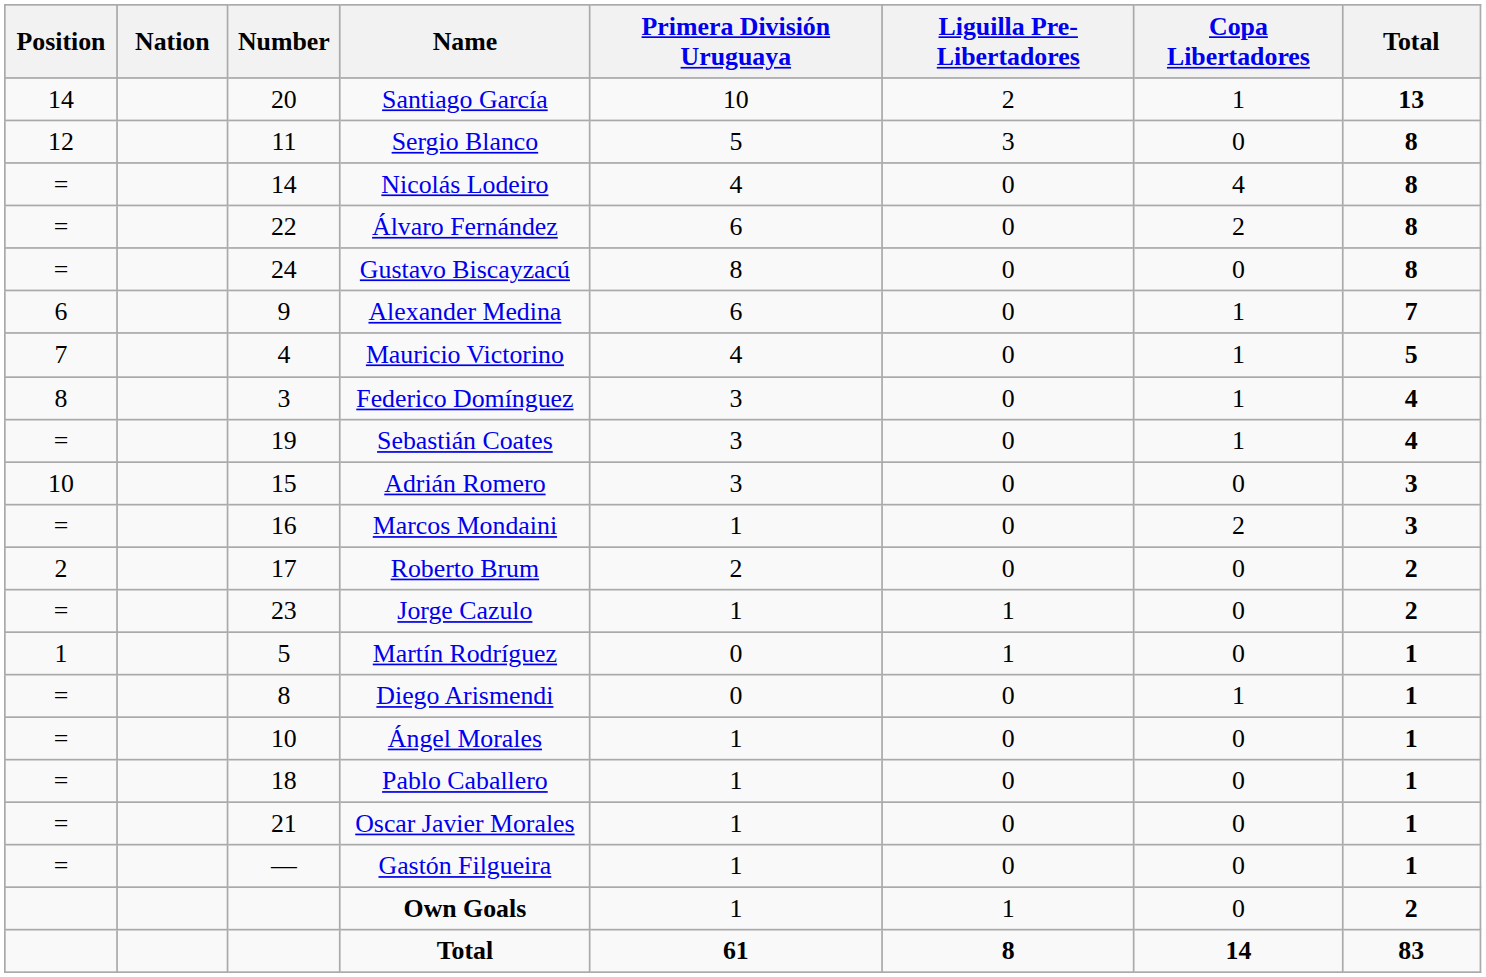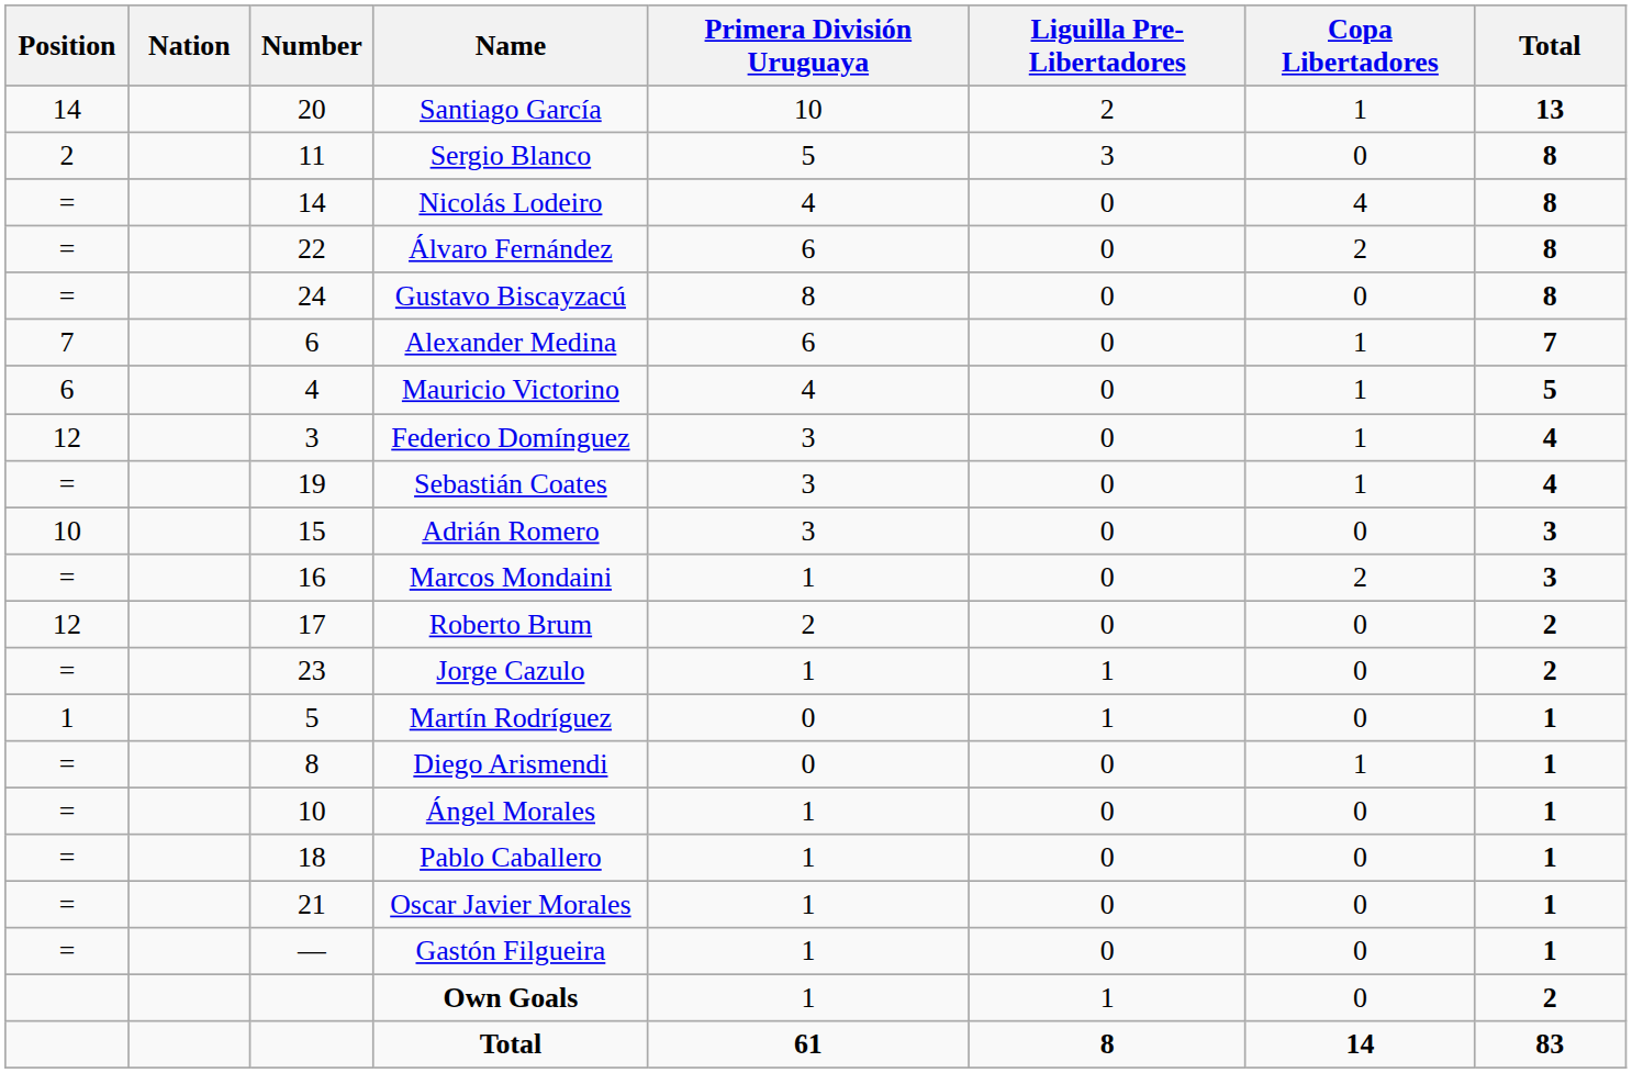Sergio Blanco | Position: 12 -> 2
Alexander Medina | Position: 6 -> 7
Alexander Medina | Number: 9 -> 6
Mauricio Victorino | Position: 7 -> 6
Federico Domínguez | Position: 8 -> 12
Roberto Brum | Position: 2 -> 12
